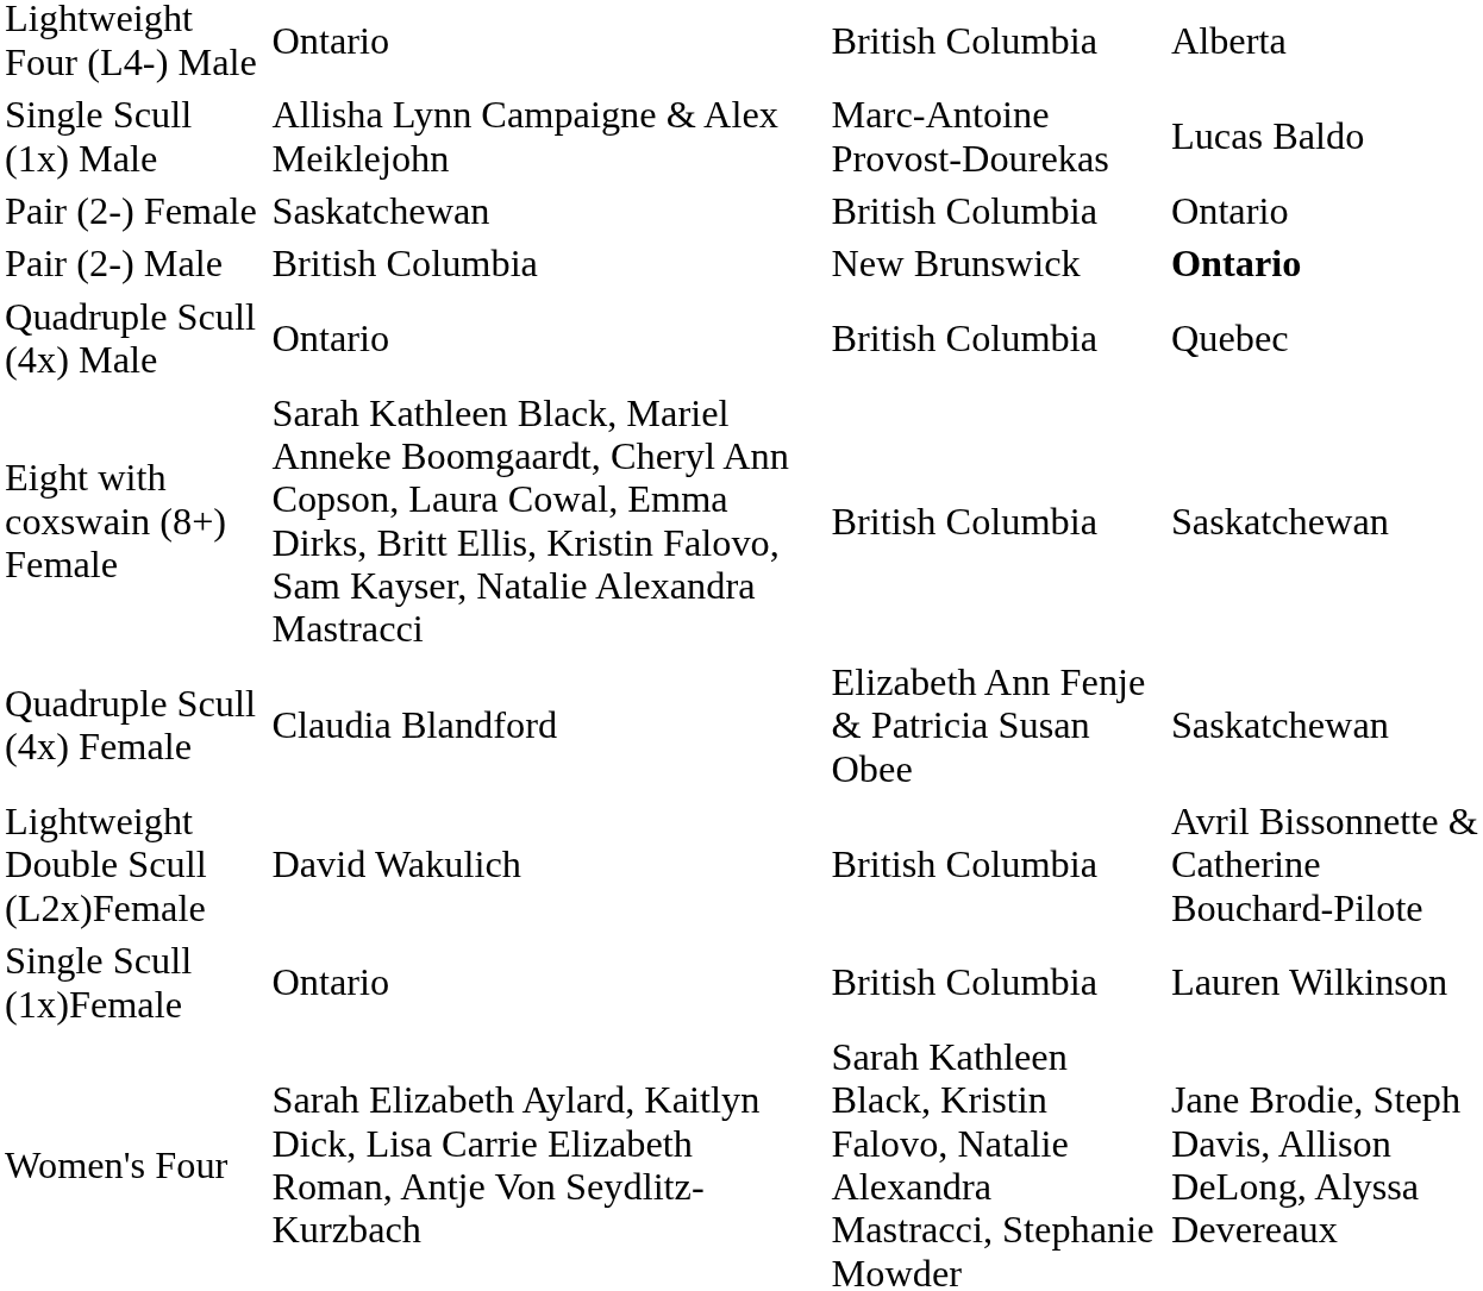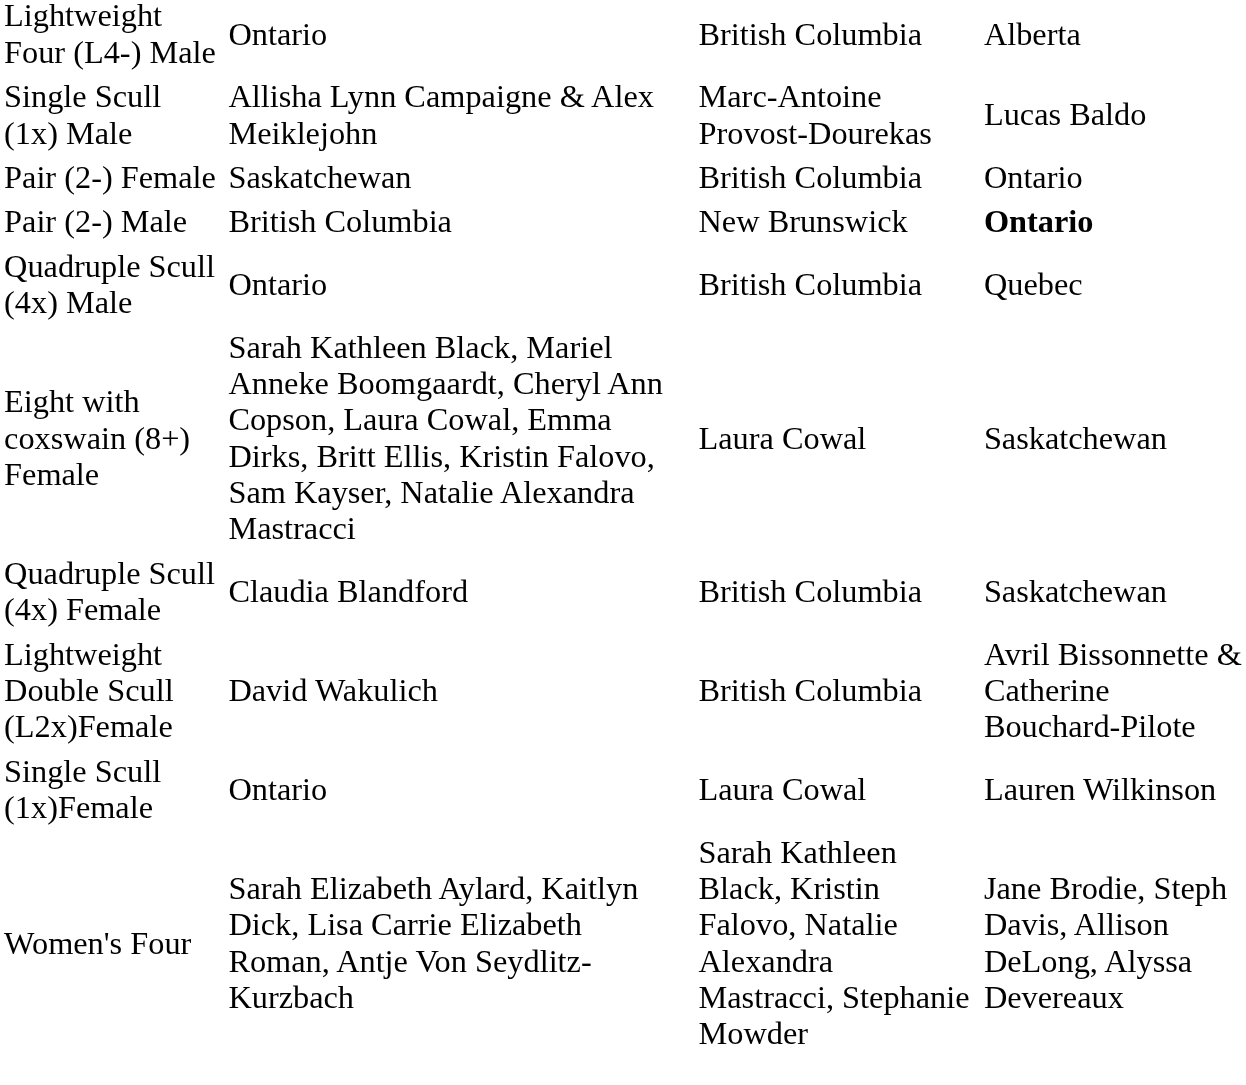Eight with coxswain (8+) Female | column 3: British Columbia -> Laura Cowal
Quadruple Scull (4x) Female | column 3: Elizabeth Ann Fenje & Patricia Susan Obee -> British Columbia
Single Scull (1x)Female | column 3: British Columbia -> Laura Cowal
